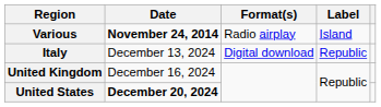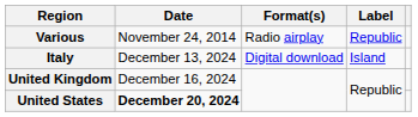Various | Date: bold -> normal
Various | Label: Island -> Republic
Italy | Label: Republic -> Island
